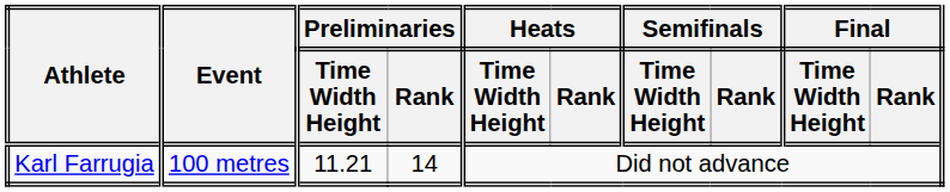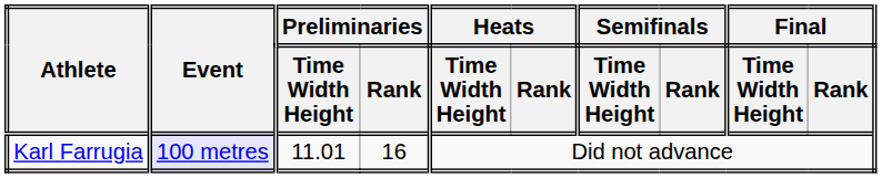Karl Farrugia | Event: no background -> lavender background
Karl Farrugia | Preliminaries / Time Width Height: 11.21 -> 11.01
Karl Farrugia | Preliminaries / Rank: 14 -> 16
